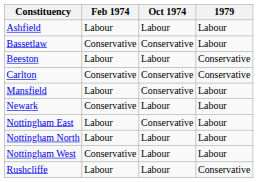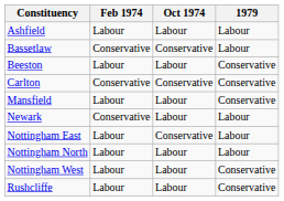Mansfield | Oct 1974: Conservative -> Labour
Mansfield | 1979: Labour -> Conservative
Nottingham West | Feb 1974: Conservative -> Labour
Nottingham West | 1979: Labour -> Conservative
